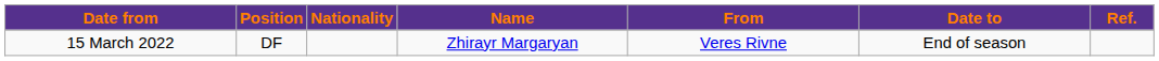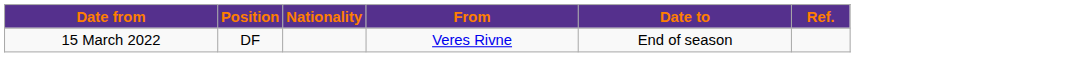- column: Name | Zhirayr Margaryan
